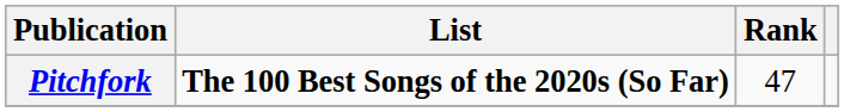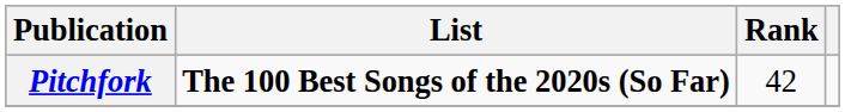Pitchfork | Rank: 47 -> 42
